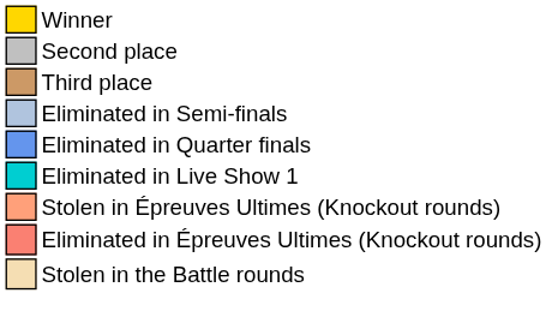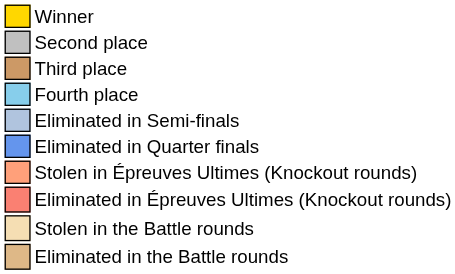+ row: Fourth place
- row: Eliminated in Live Show 1
+ row: Eliminated in the Battle rounds
